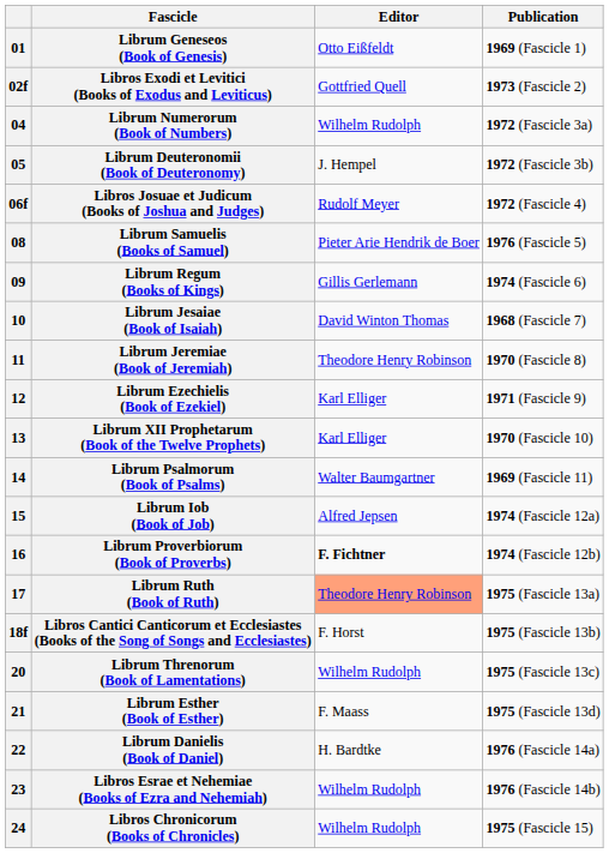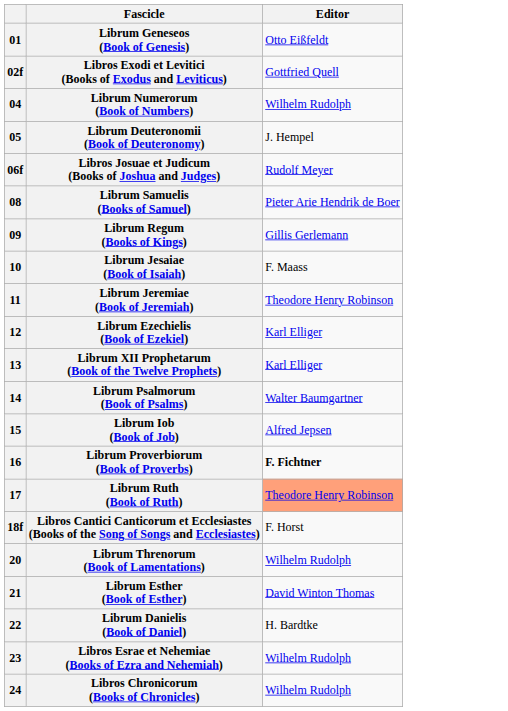- column: Publication | 1969 (Fascicle 1) | 1973 (Fascicle 2) | 1972 (Fascicle 3a) | 1972 (Fascicle 3b) | 1972 (Fascicle 4) | 1976 (Fascicle 5) | 1974 (Fascicle 6) | 1968 (Fascicle 7) | 1970 (Fascicle 8) | 1971 (Fascicle 9) | 1970 (Fascicle 10) | 1969 (Fascicle 11) | 1974 (Fascicle 12a) | 1974 (Fascicle 12b) | 1975 (Fascicle 13a) | 1975 (Fascicle 13b) | 1975 (Fascicle 13c) | 1975 (Fascicle 13d) | 1976 (Fascicle 14a) | 1976 (Fascicle 14b) | 1975 (Fascicle 15)
Librum Jesaiae (Book of Isaiah) | Editor: David Winton Thomas -> F. Maass
Librum Esther (Book of Esther) | Editor: F. Maass -> David Winton Thomas
